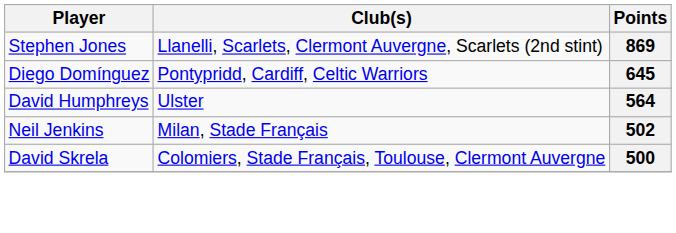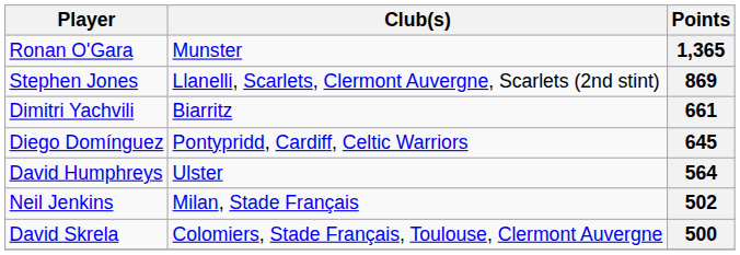+ row: Ronan O'Gara | Munster | 1,365
+ row: Dimitri Yachvili | Biarritz | 661
